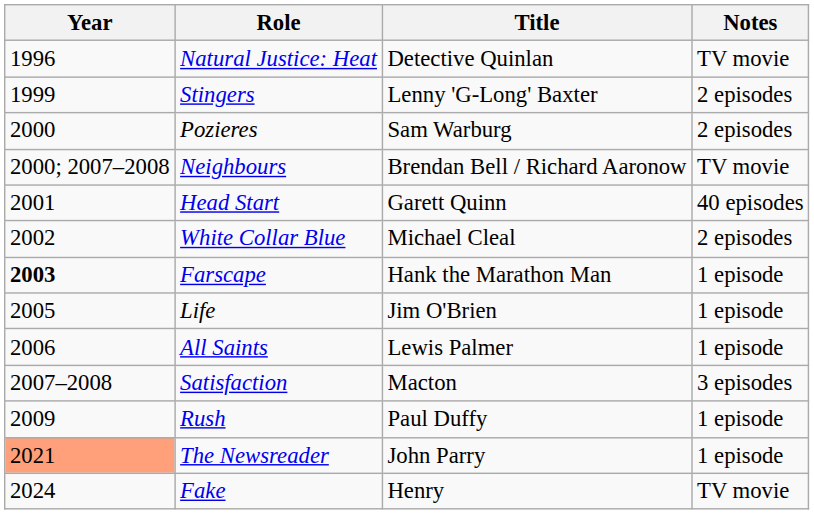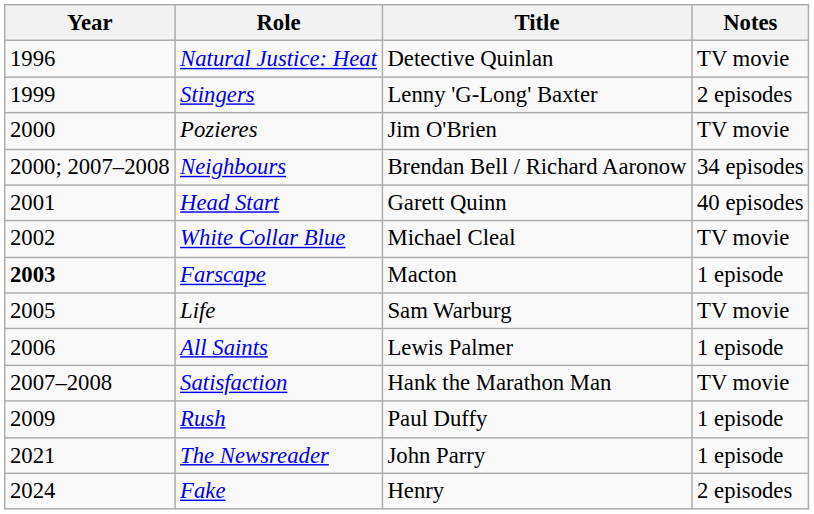Pozieres | Title: Sam Warburg -> Jim O'Brien
Pozieres | Notes: 2 episodes -> TV movie
Neighbours | Notes: TV movie -> 34 episodes
White Collar Blue | Notes: 2 episodes -> TV movie
Farscape | Title: Hank the Marathon Man -> Macton
Life | Title: Jim O'Brien -> Sam Warburg
Life | Notes: 1 episode -> TV movie
Satisfaction | Title: Macton -> Hank the Marathon Man
Satisfaction | Notes: 3 episodes -> TV movie
The Newsreader | Year: lightsalmon background -> no background
Fake | Notes: TV movie -> 2 episodes
